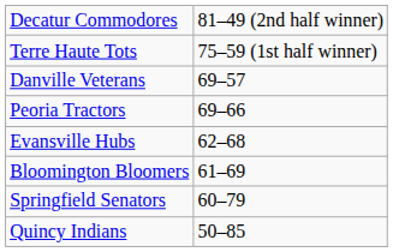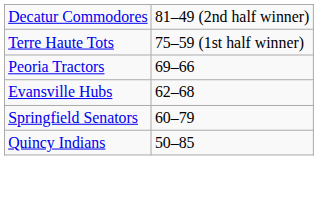- row: Danville Veterans | 69–57
- row: Bloomington Bloomers | 61–69
